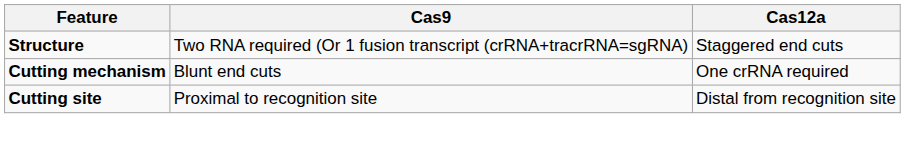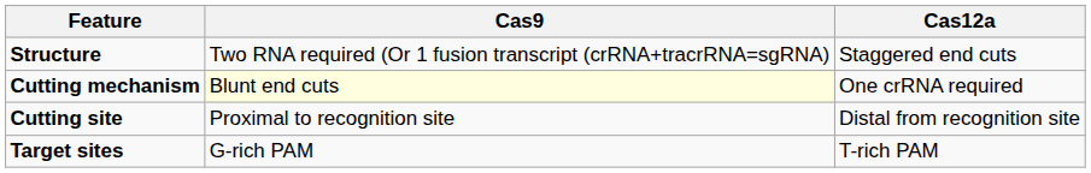Cutting mechanism | Cas9: no background -> lightyellow background
+ row: Target sites | G-rich PAM | T-rich PAM
